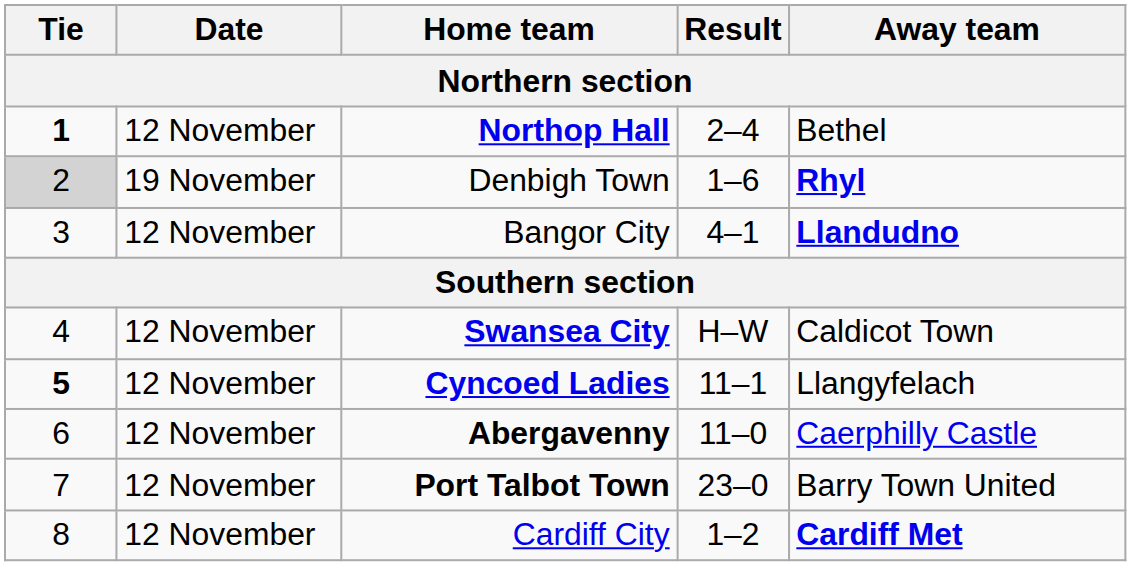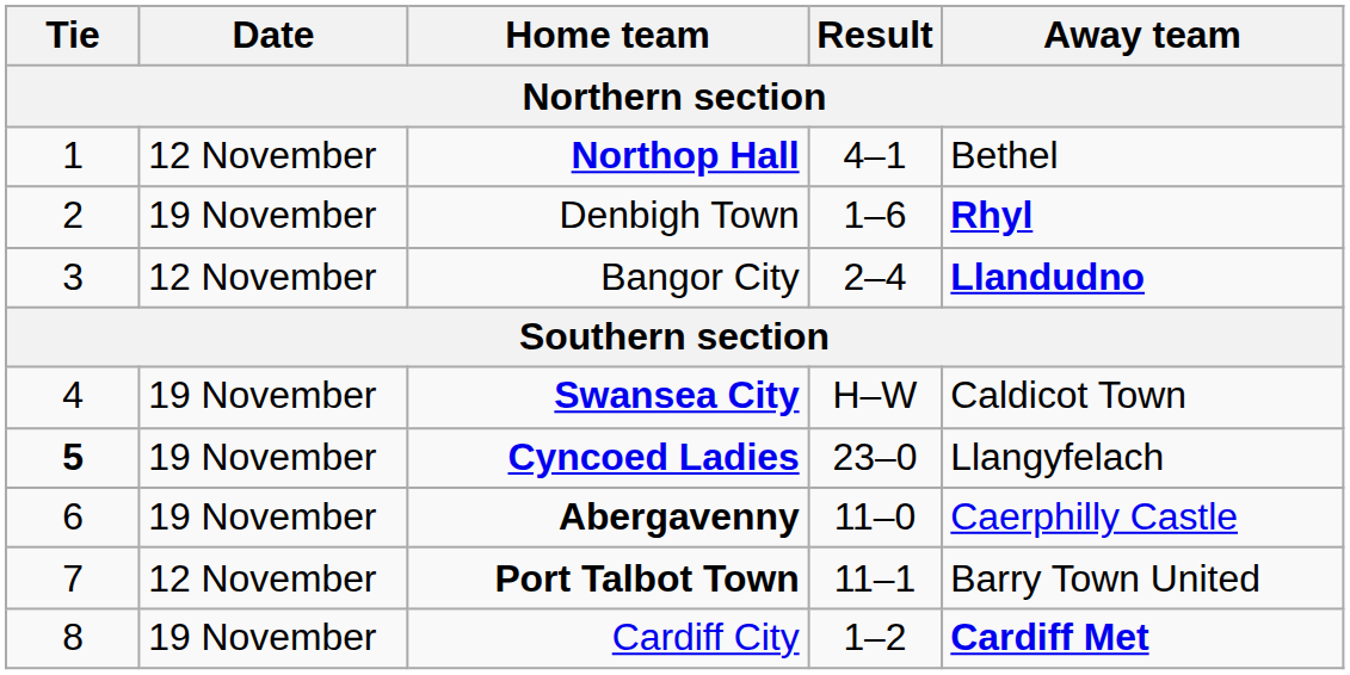Northop Hall | Tie: bold -> normal
Northop Hall | Result: 2–4 -> 4–1
Denbigh Town | Tie: lightgrey background -> no background
Bangor City | Result: 4–1 -> 2–4
Swansea City | Date: 12 November -> 19 November
Cyncoed Ladies | Date: 12 November -> 19 November
Cyncoed Ladies | Result: 11–1 -> 23–0
Abergavenny | Date: 12 November -> 19 November
Port Talbot Town | Result: 23–0 -> 11–1
Cardiff City | Date: 12 November -> 19 November
